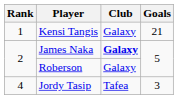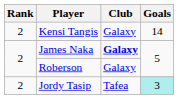Kensi Tangis | Rank: 1 -> 2
Kensi Tangis | Goals: 21 -> 14
Jordy Tasip | Rank: 4 -> 2
Jordy Tasip | Goals: no background -> paleturquoise background
